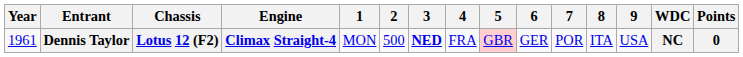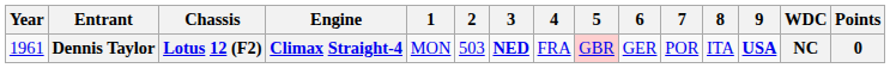Dennis Taylor | 2: 500 -> 503
Dennis Taylor | 9: normal -> bold
